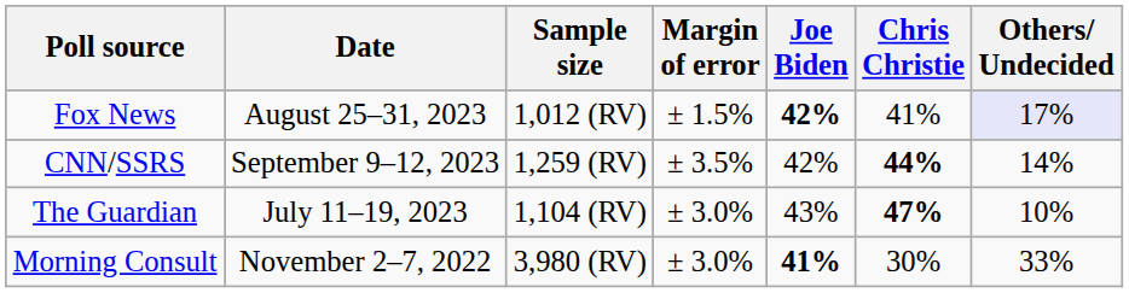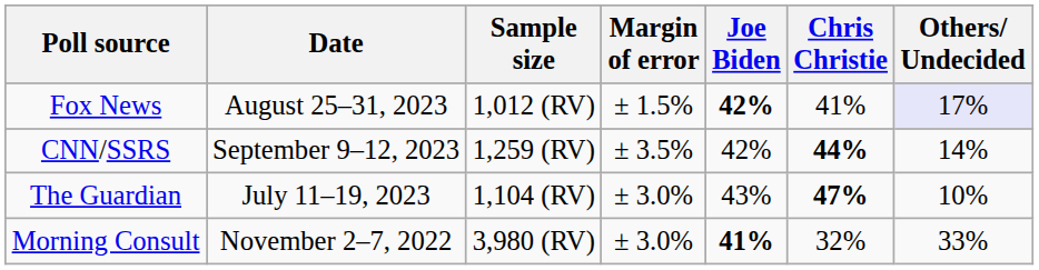Morning Consult | Chris Christie: 30% -> 32%
